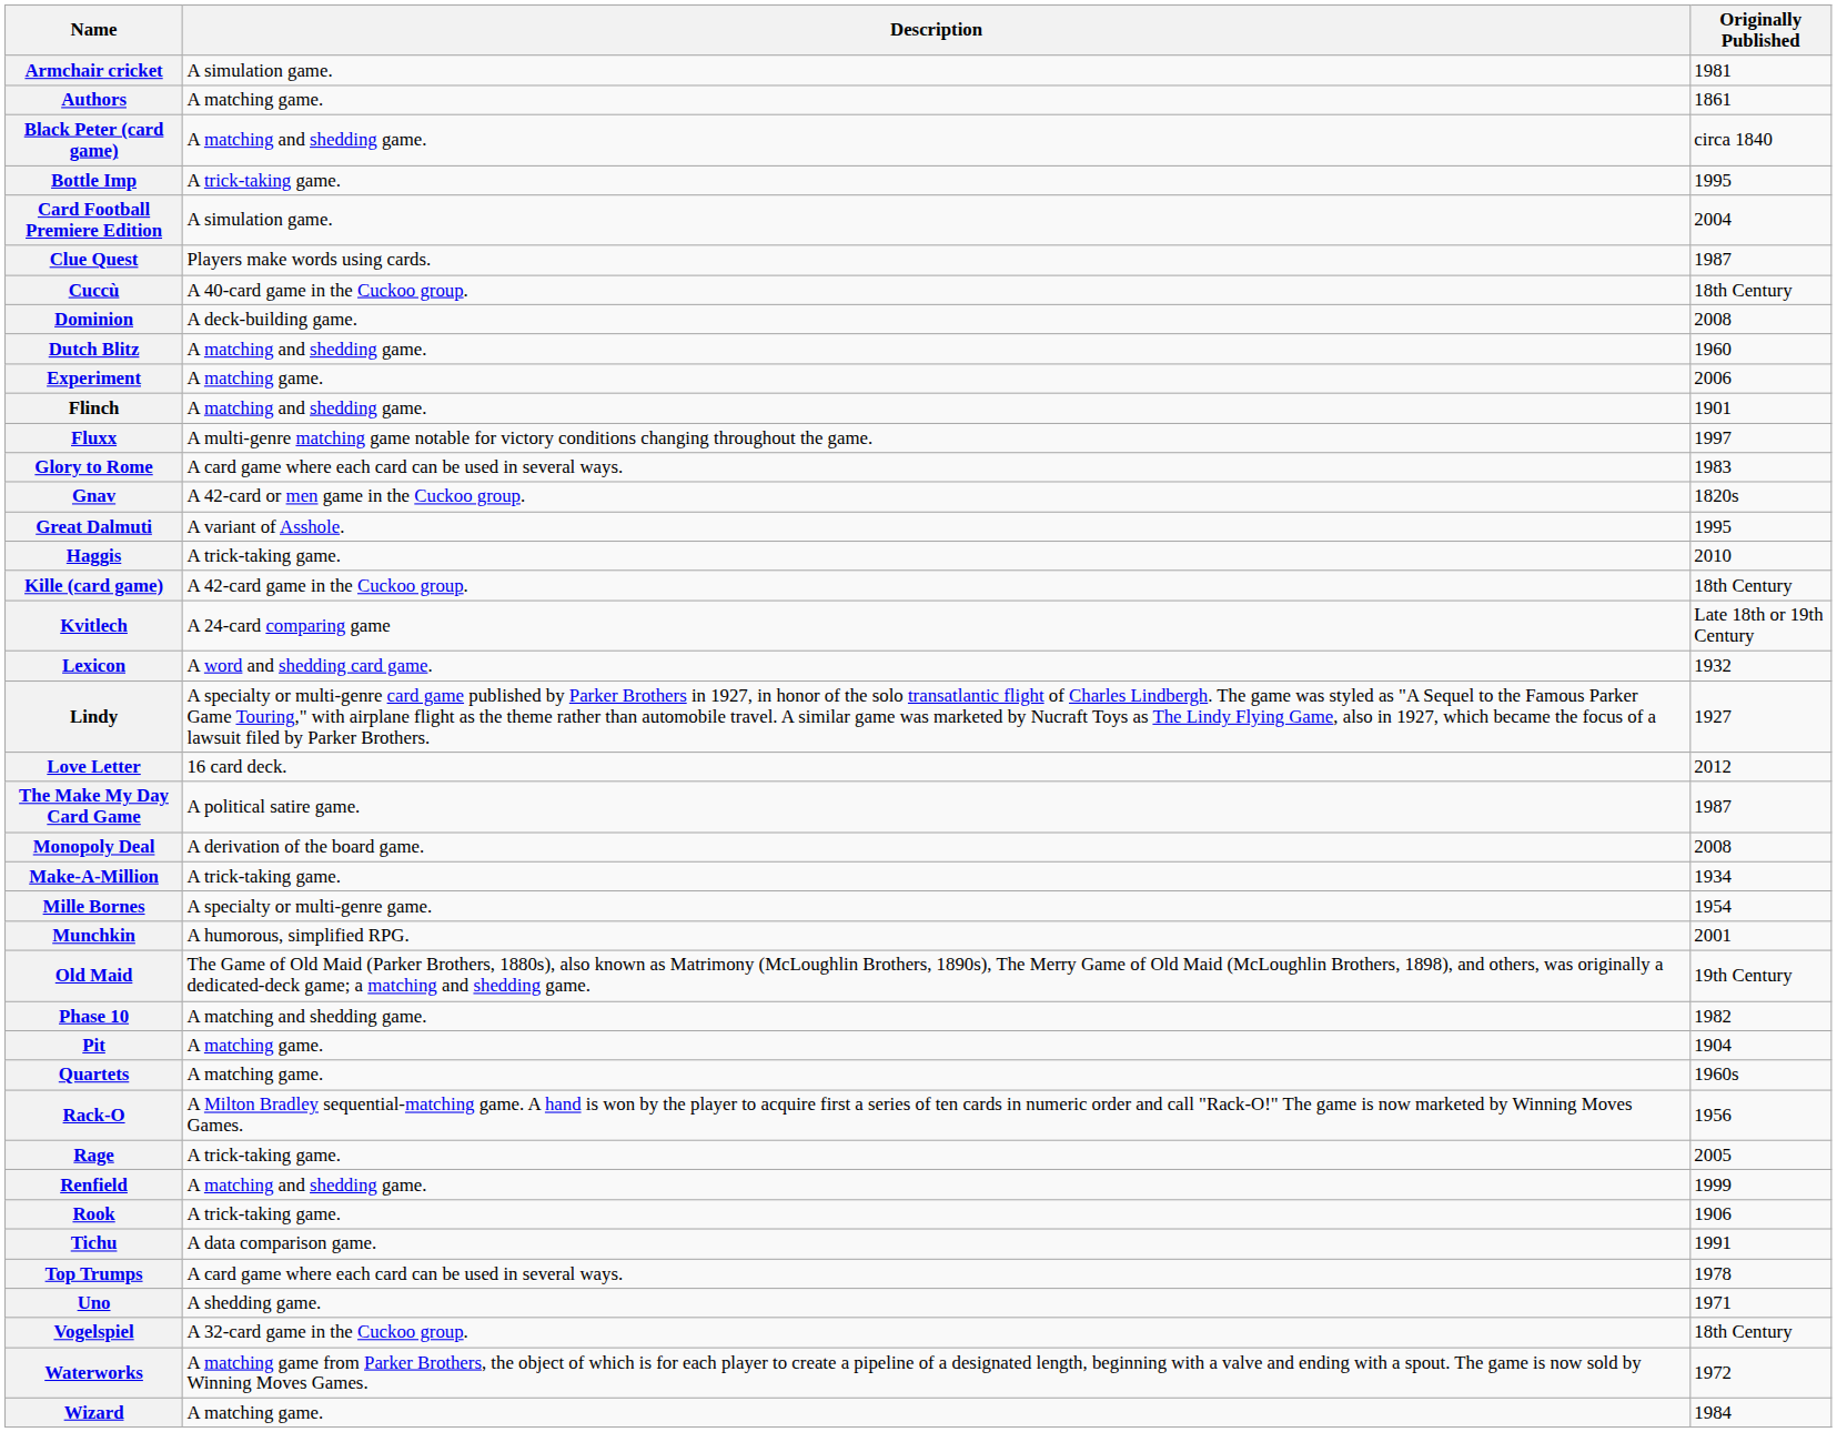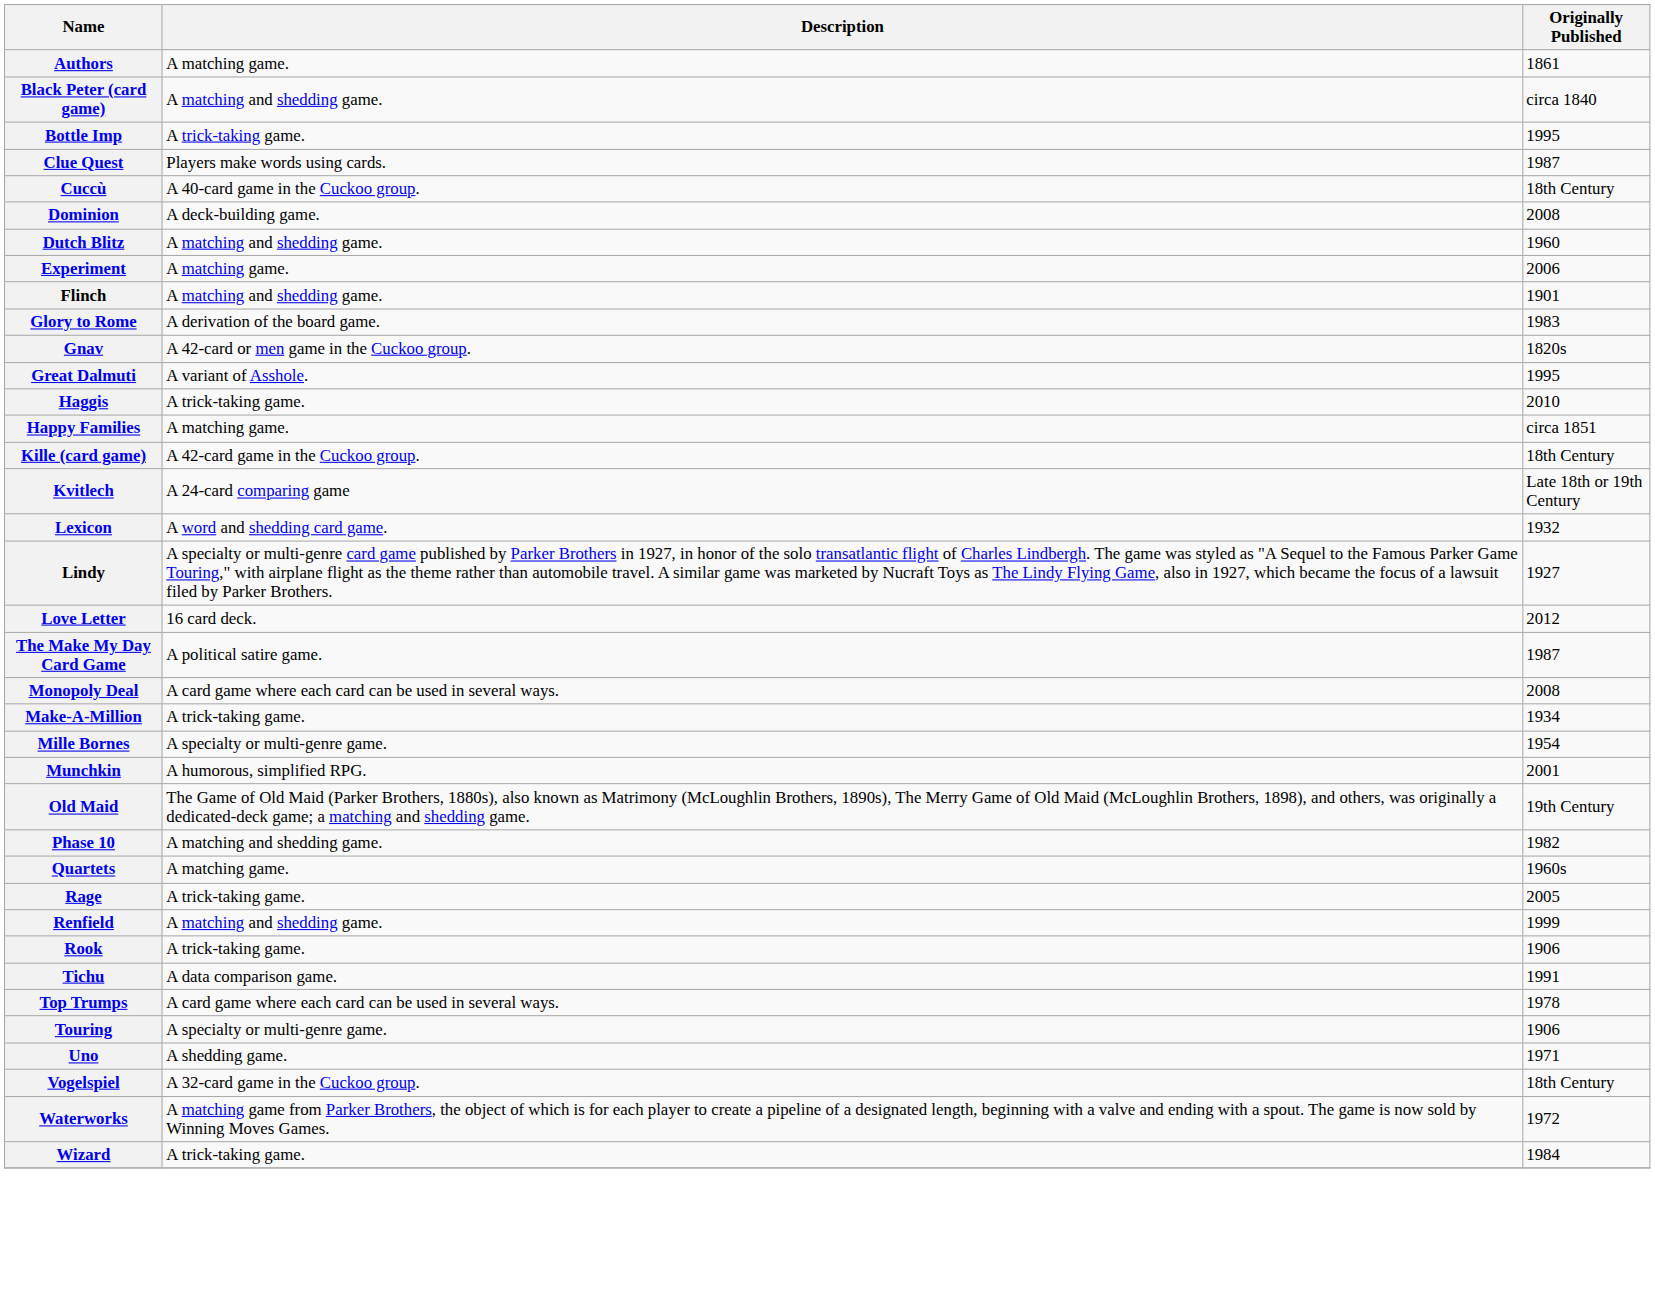- row: Armchair cricket | A simulation game. | 1981
- row: Card Football Premiere Edition | A simulation game. | 2004
- row: Fluxx | A multi-genre matching game notable for victory conditions changing throughout the game. | 1997
Glory to Rome | Description: A card game where each card can be used in several ways. -> A derivation of the board game.
+ row: Happy Families | A matching game. | circa 1851
Monopoly Deal | Description: A derivation of the board game. -> A card game where each card can be used in several ways.
- row: Pit | A matching game. | 1904
- row: Rack-O | A Milton Bradley sequential-matching game. A hand is won by the player to acquire first a series of ten cards in numeric order and call "Rack-O!" The game is now marketed by Winning Moves Games. | 1956
+ row: Touring | A specialty or multi-genre game. | 1906
Wizard | Description: A matching game. -> A trick-taking game.
